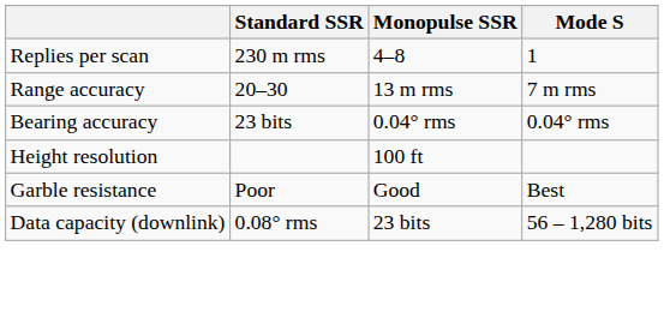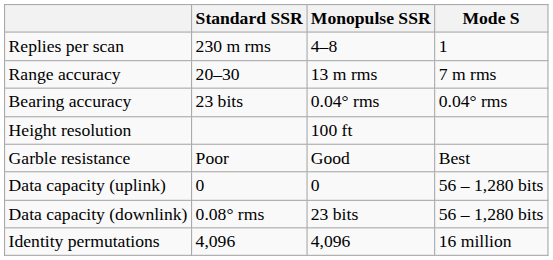+ row: Data capacity (uplink) | 0 | 0 | 56 – 1,280 bits
+ row: Identity permutations | 4,096 | 4,096 | 16 million
